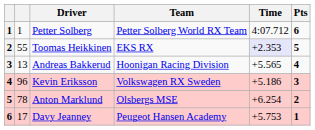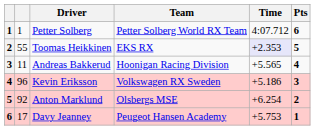Andreas Bakkerud | column 2: 13 -> 11
Anton Marklund | column 2: 78 -> 92
